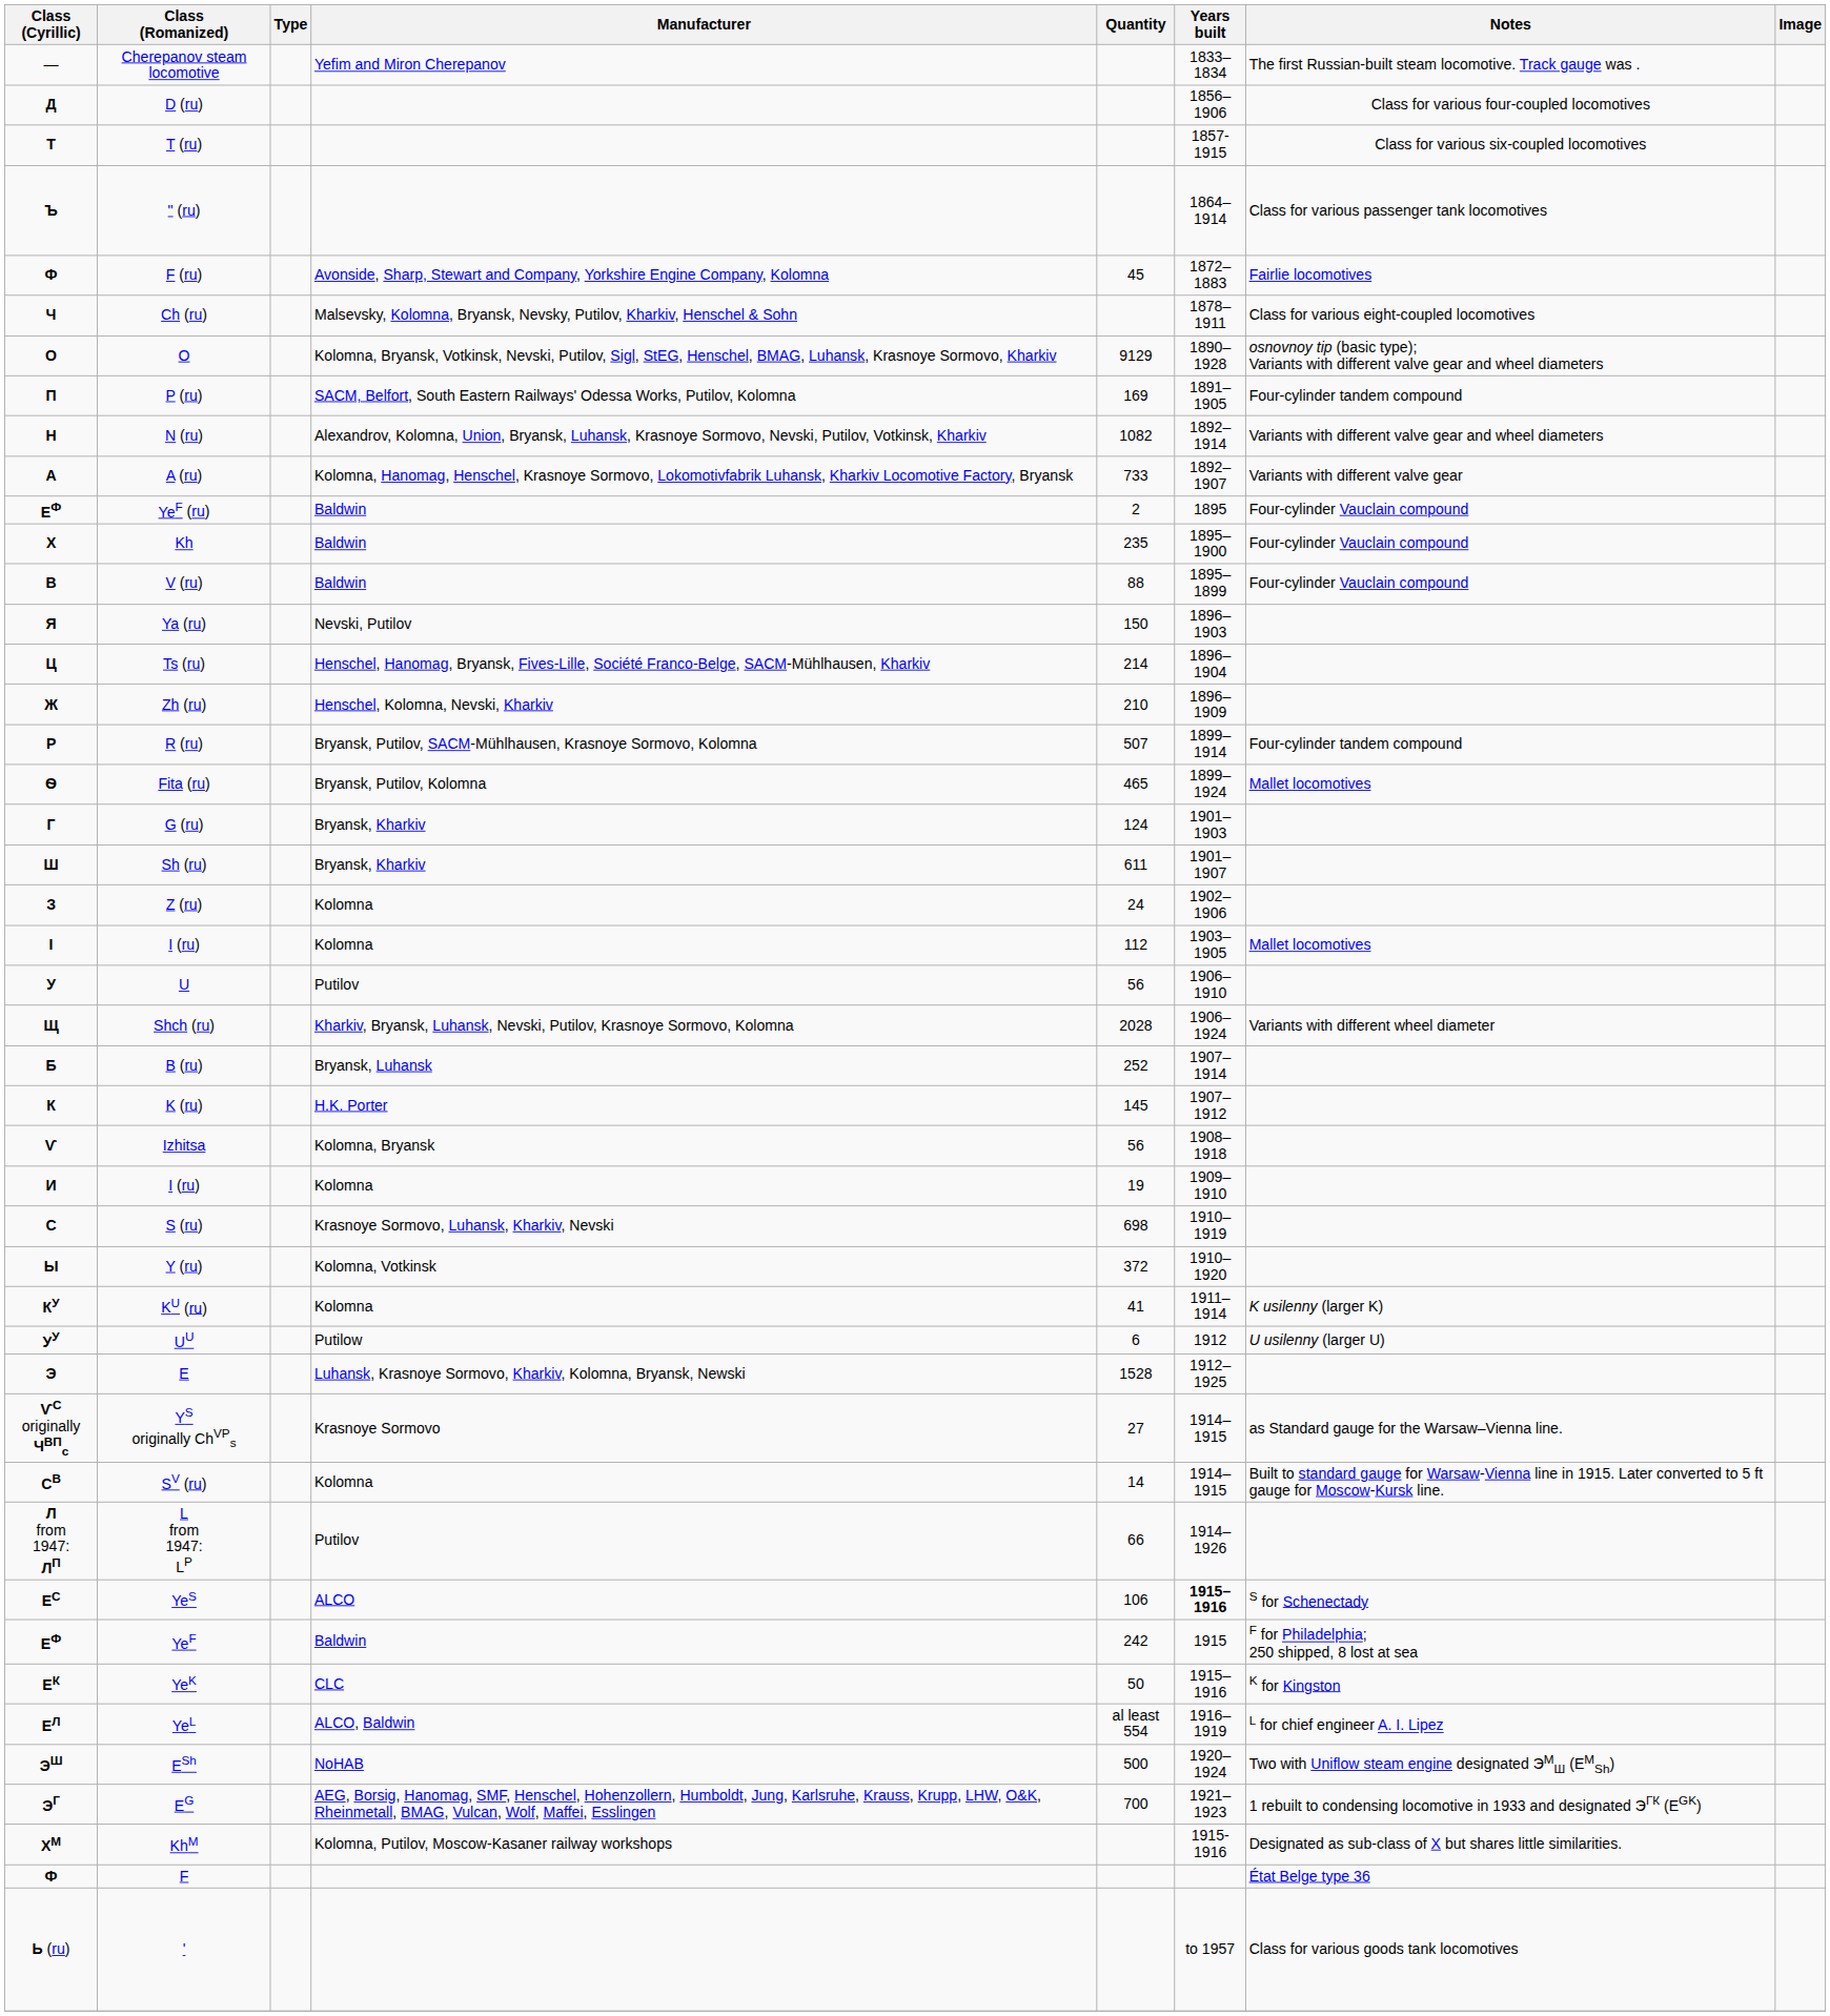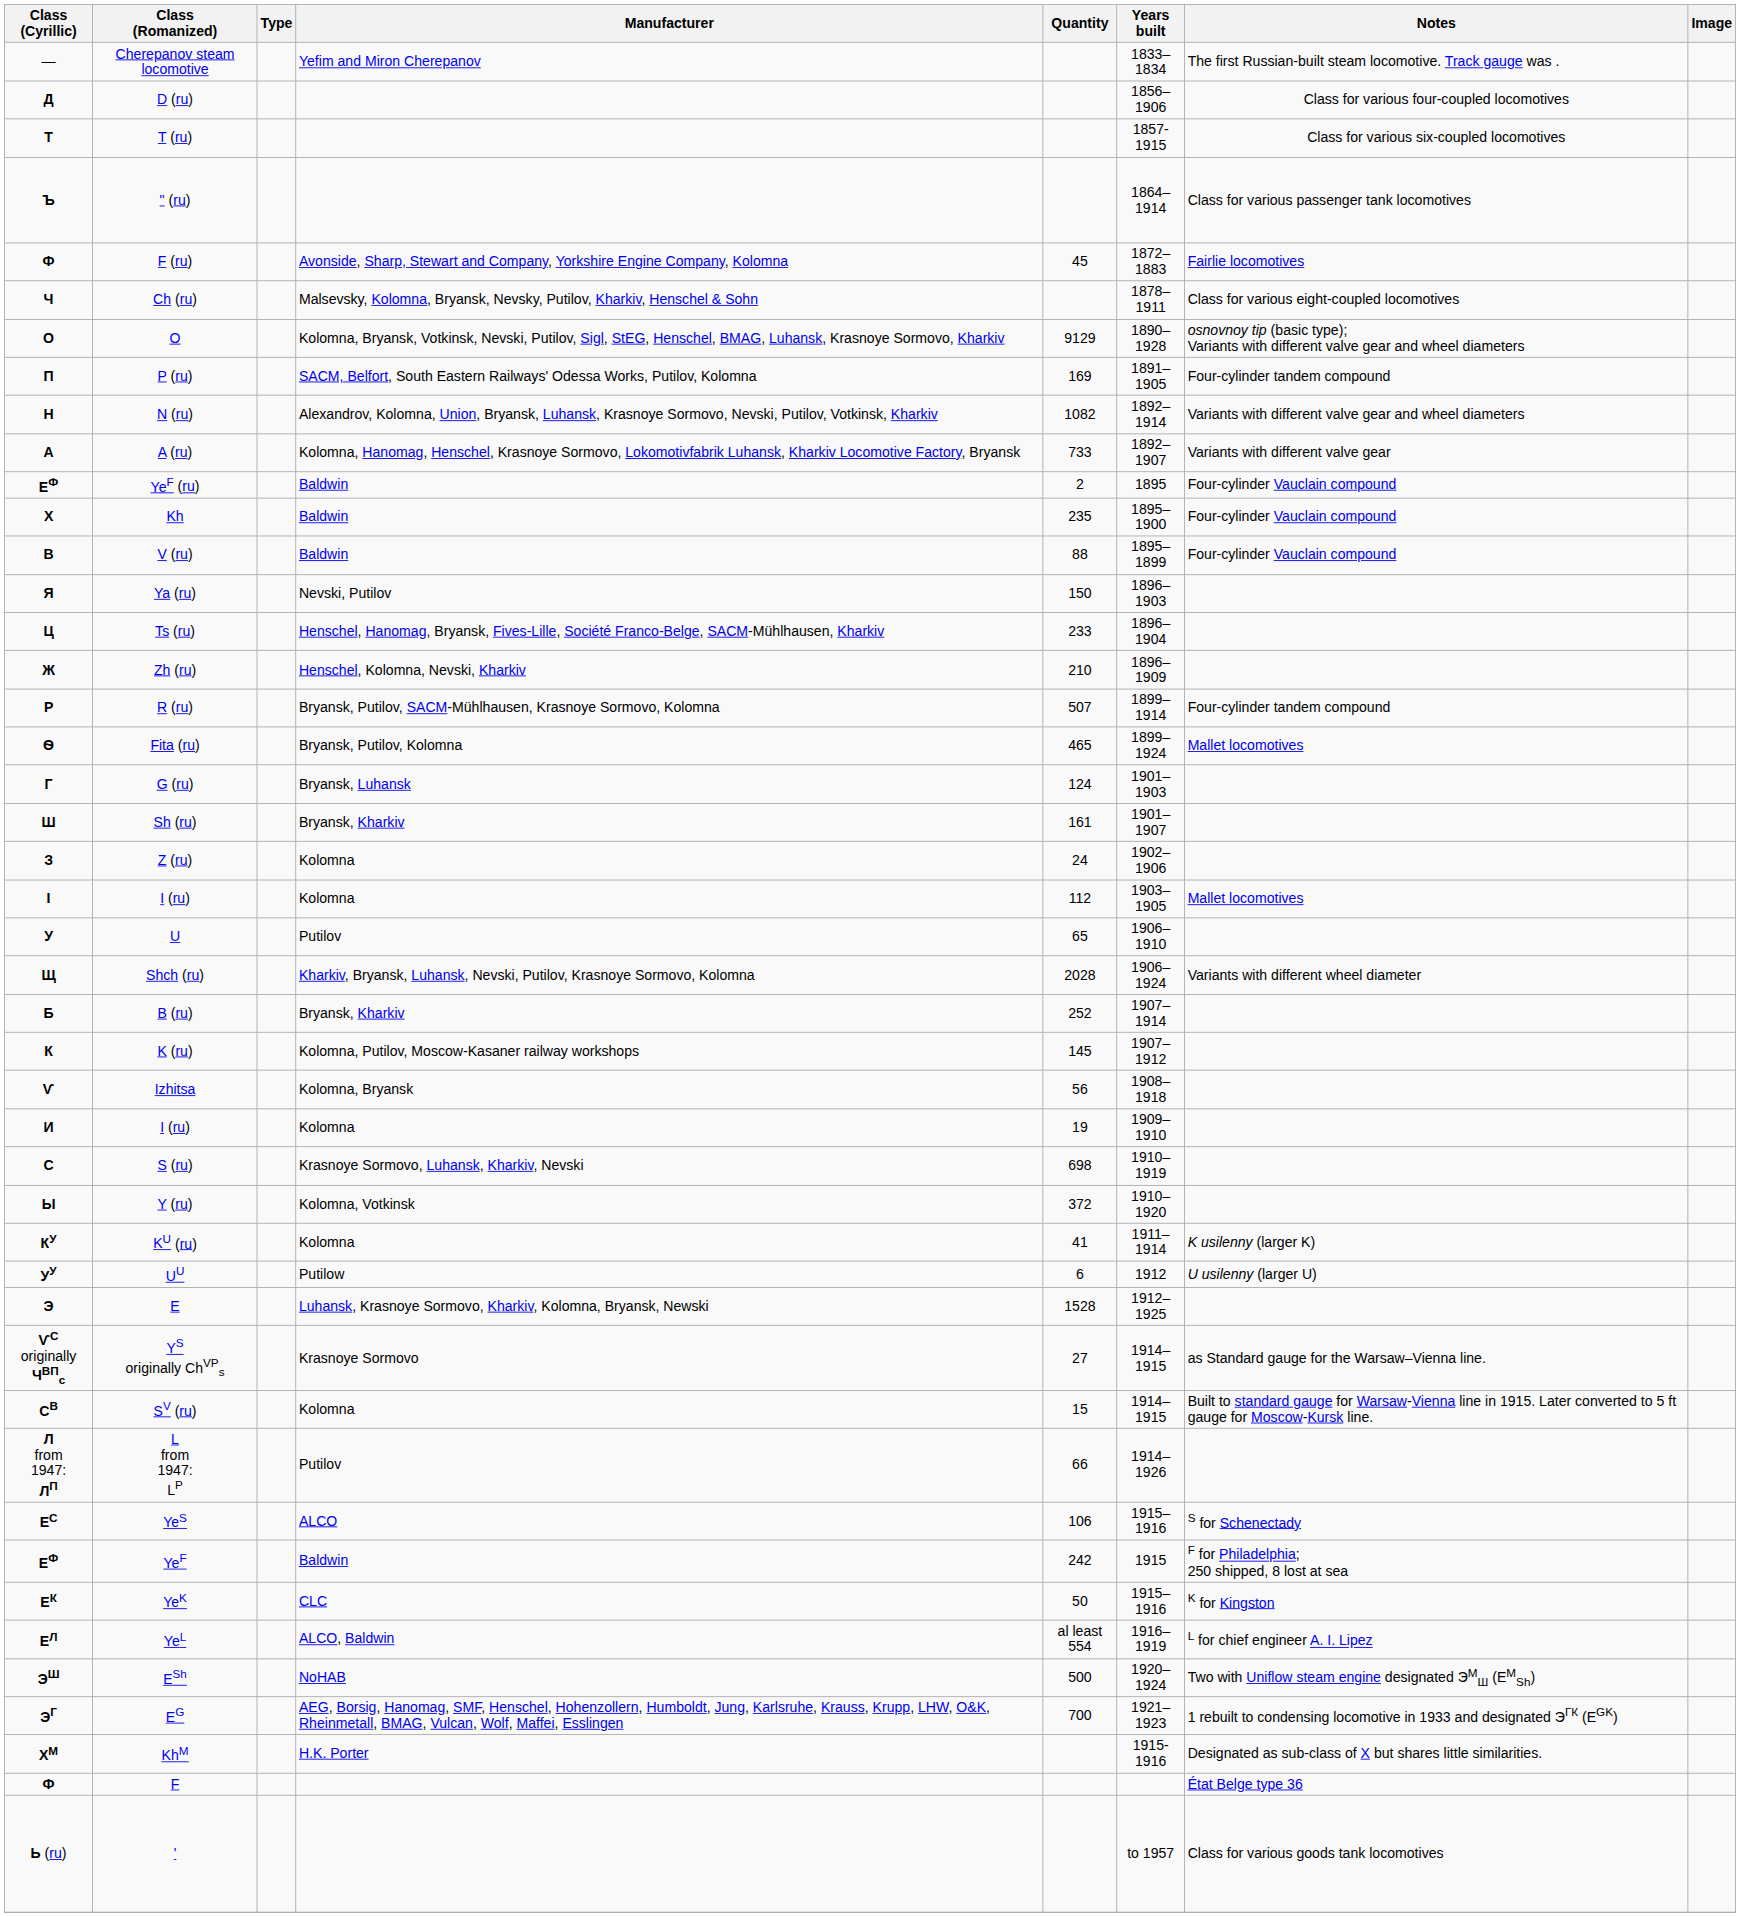Ts (ru) | Quantity: 214 -> 233
G (ru) | Manufacturer: Bryansk, Kharkiv -> Bryansk, Luhansk
Sh (ru) | Quantity: 611 -> 161
U | Quantity: 56 -> 65
B (ru) | Manufacturer: Bryansk, Luhansk -> Bryansk, Kharkiv
K (ru) | Manufacturer: H.K. Porter -> Kolomna, Putilov, Moscow-Kasaner railway workshops
SV (ru) | Quantity: 14 -> 15
YeS | Years built: bold -> normal
KhM | Manufacturer: Kolomna, Putilov, Moscow-Kasaner railway workshops -> H.K. Porter
